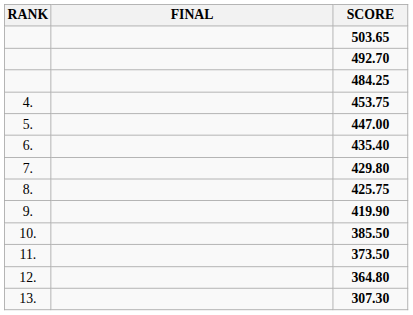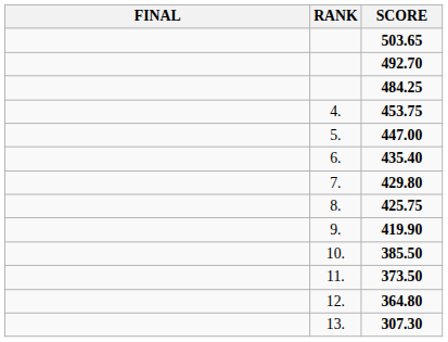columns swapped: RANK <-> FINAL
